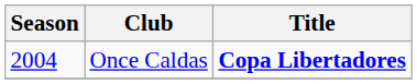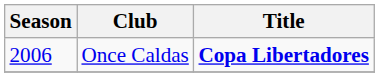Once Caldas | Season: 2004 -> 2006
